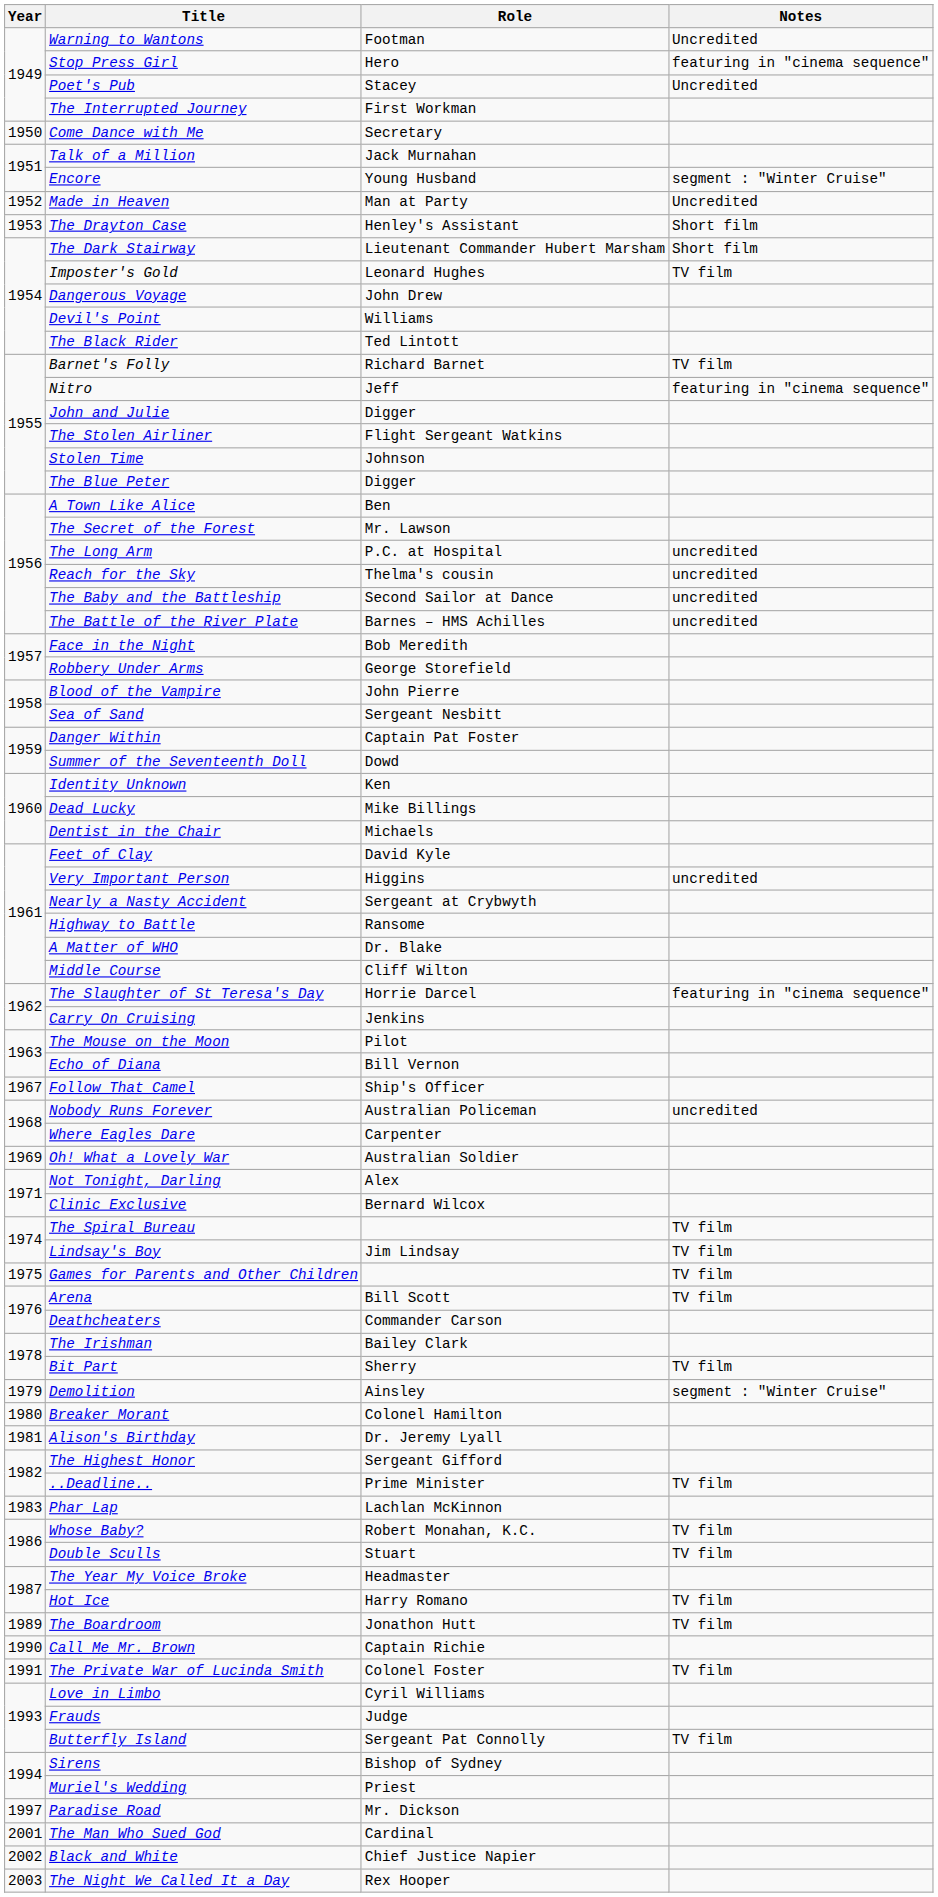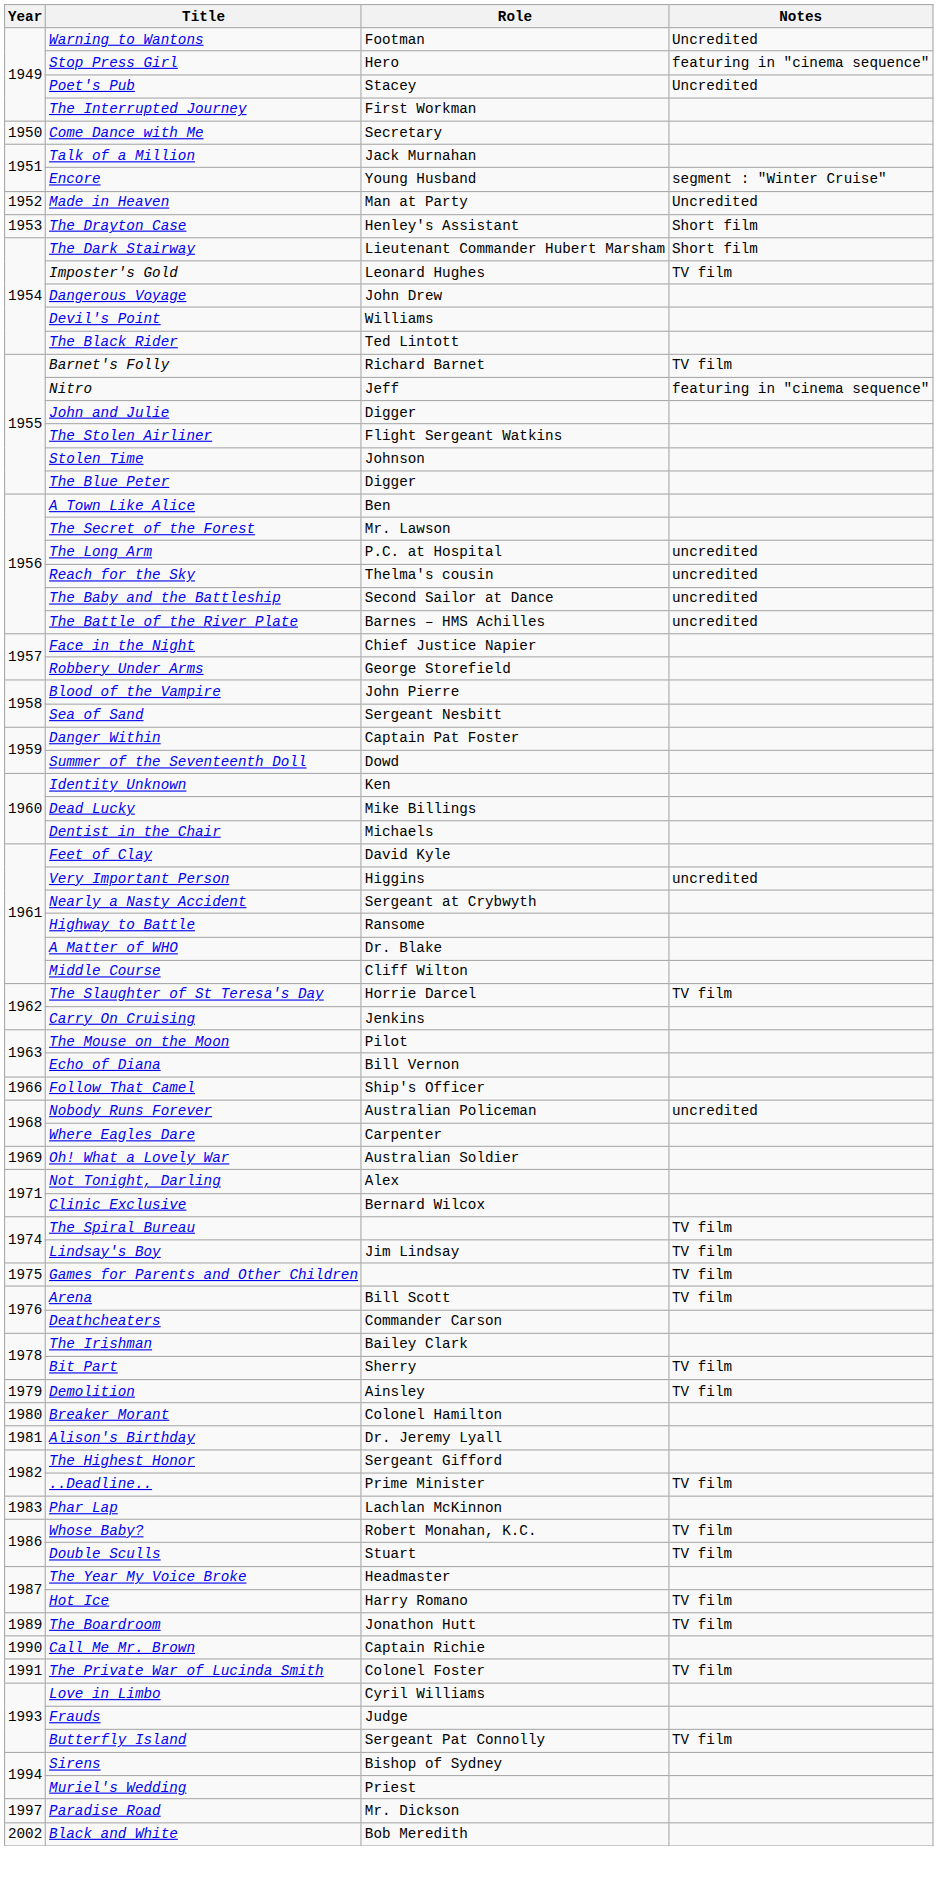Face in the Night | Role: Bob Meredith -> Chief Justice Napier
The Slaughter of St Teresa's Day | Notes: featuring in "cinema sequence" -> TV film
Follow That Camel | Year: 1967 -> 1966
Demolition | Notes: segment : "Winter Cruise" -> TV film
- row: 2001 | The Man Who Sued God | Cardinal
Black and White | Role: Chief Justice Napier -> Bob Meredith
- row: 2003 | The Night We Called It a Day | Rex Hooper
